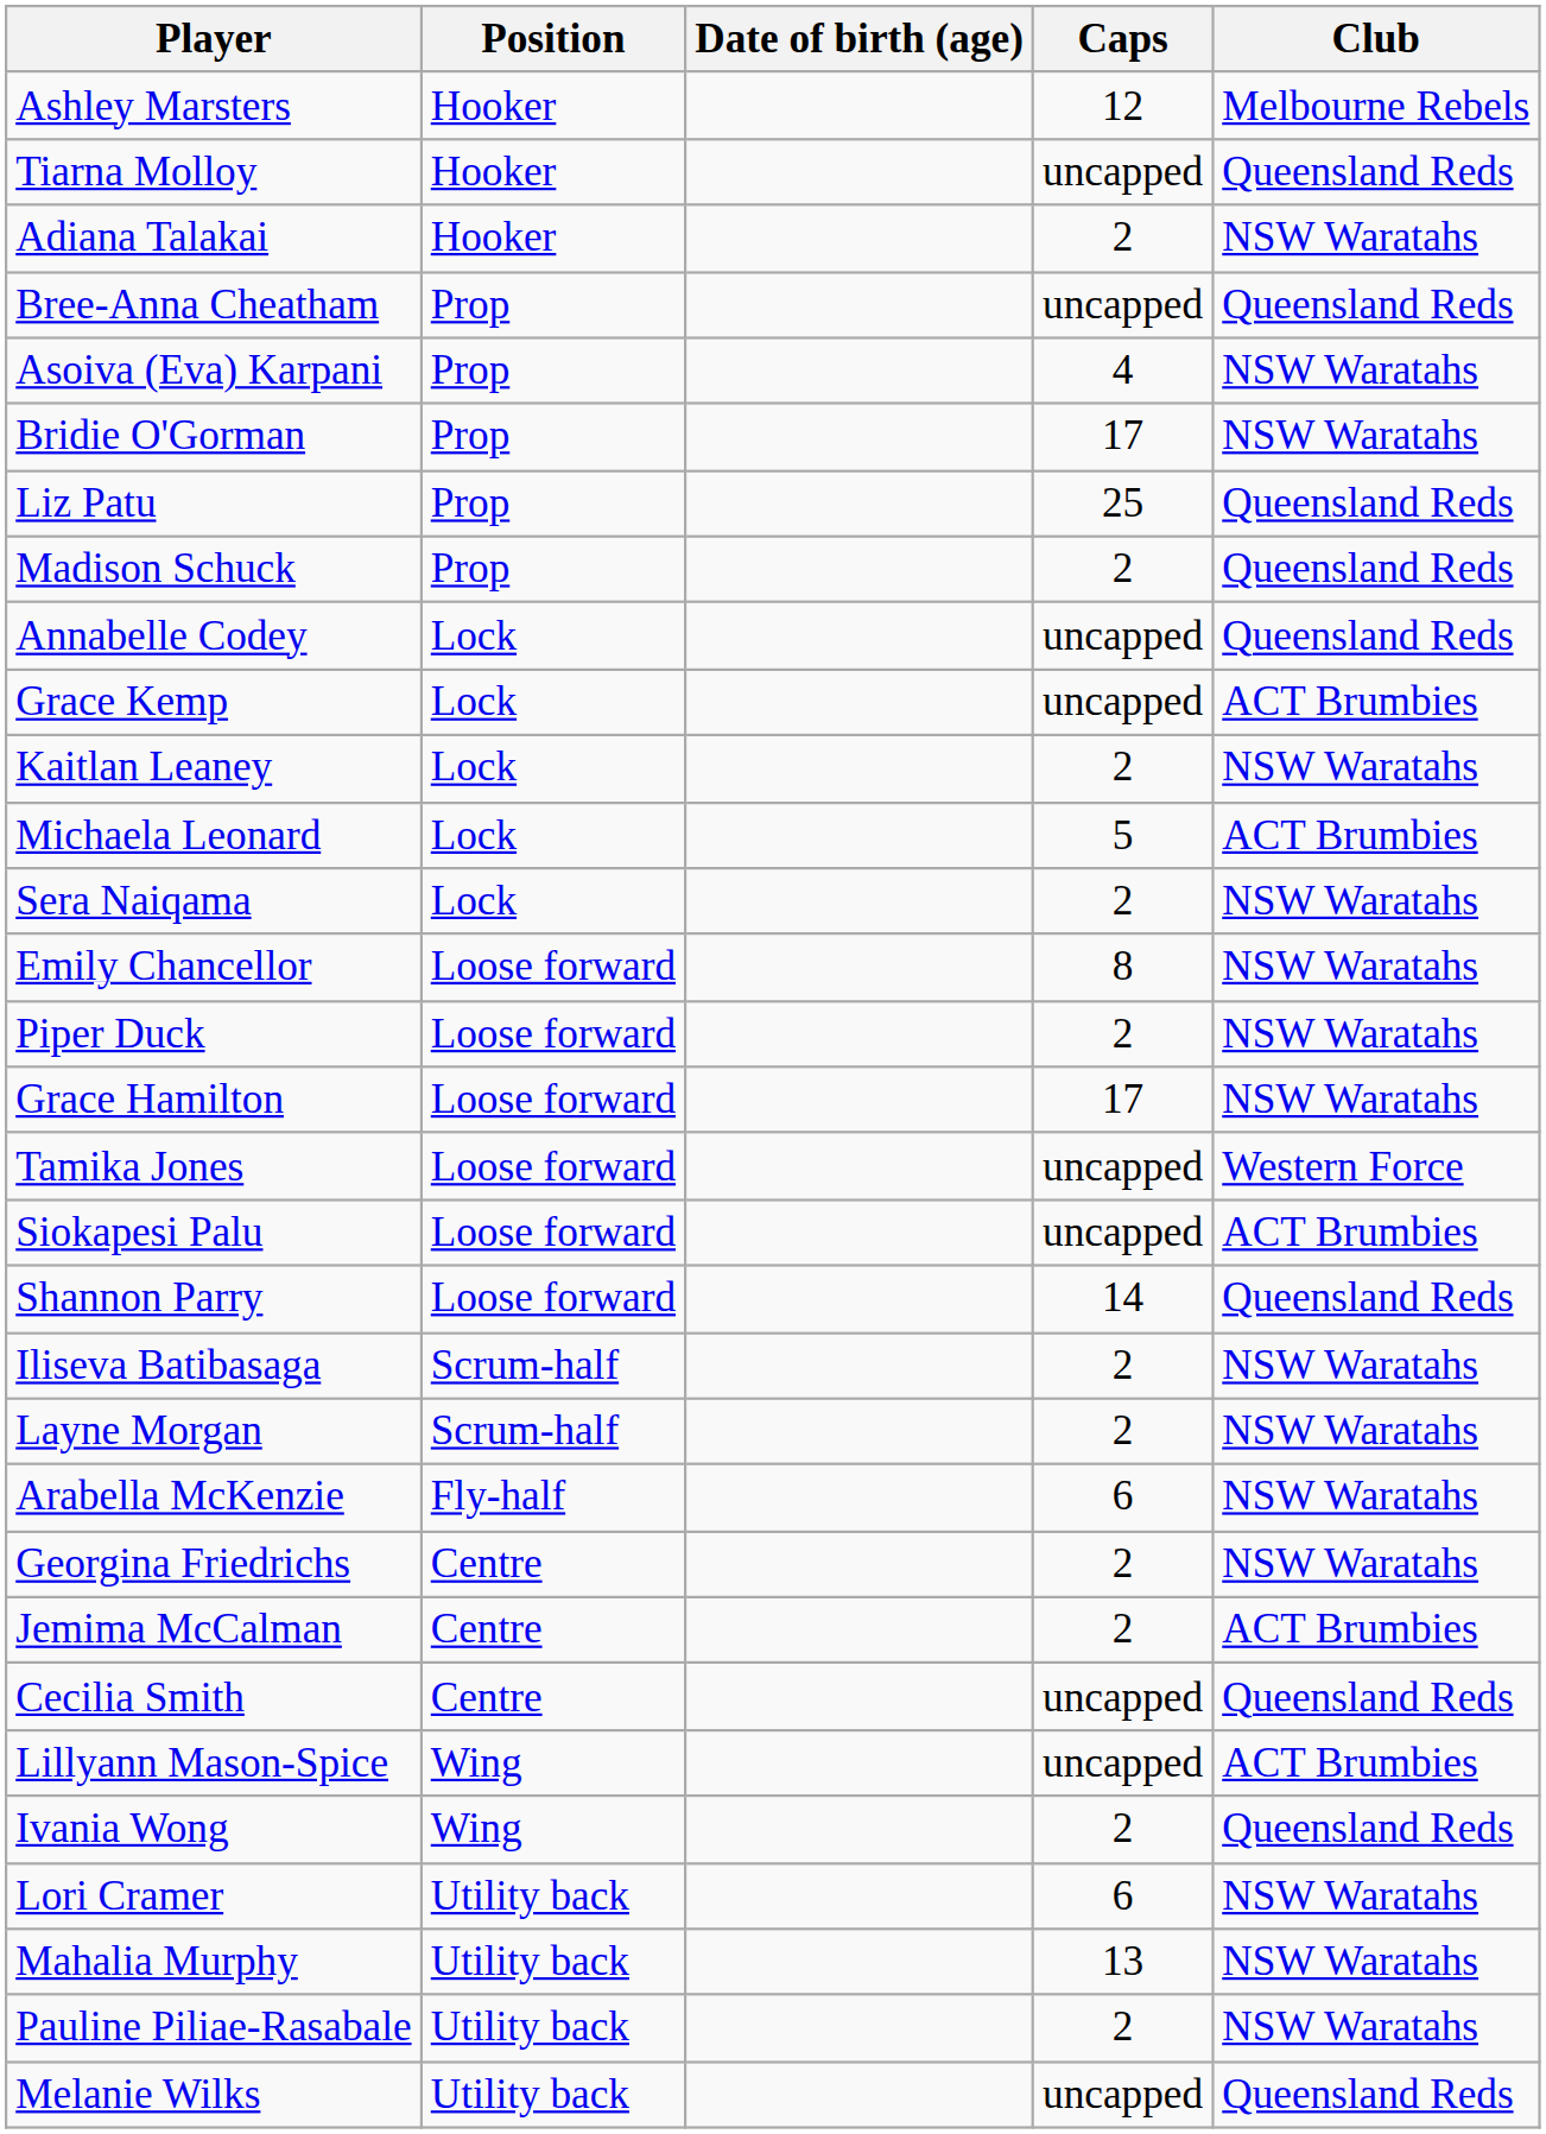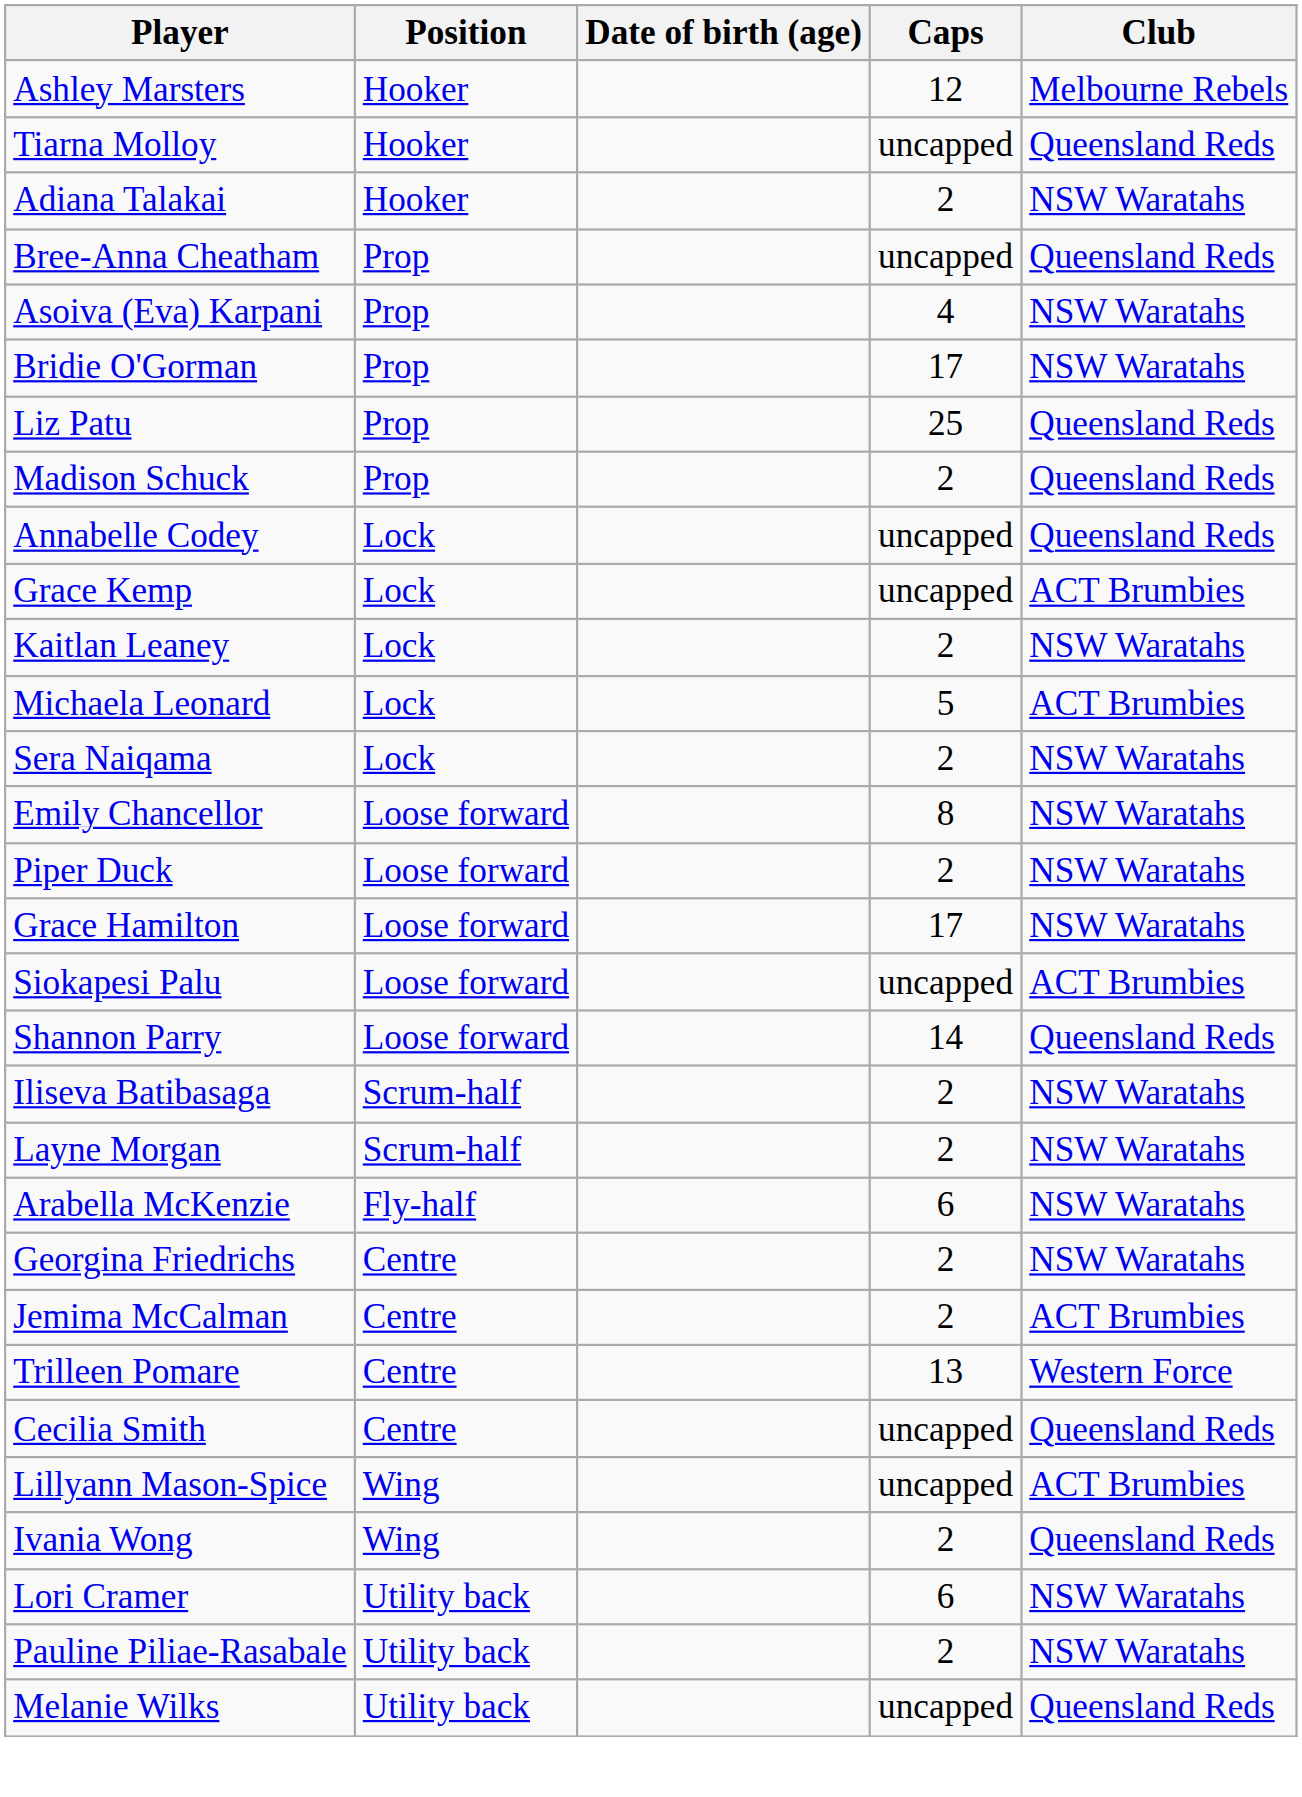- row: Tamika Jones | Loose forward | uncapped | Western Force
+ row: Trilleen Pomare | Centre | 13 | Western Force
- row: Mahalia Murphy | Utility back | 13 | NSW Waratahs
